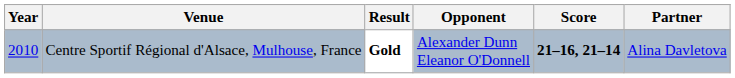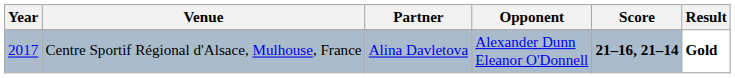columns swapped: Partner <-> Result
Centre Sportif Régional d'Alsace, Mulhouse, France | Year: 2010 -> 2017
